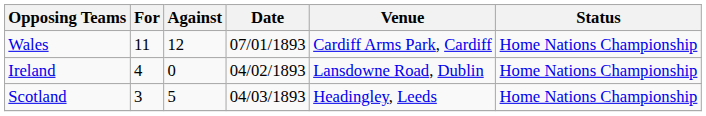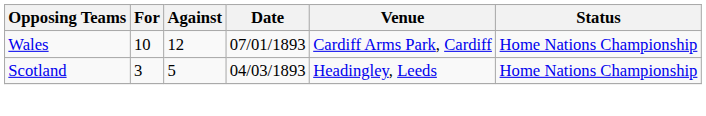Wales | For: 11 -> 10
- row: Ireland | 4 | 0 | 04/02/1893 | Lansdowne Road, Dublin | Home Nations Championship
